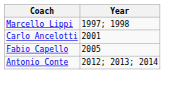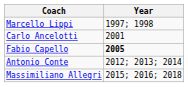Fabio Capello | Year: normal -> bold
+ row: Massimiliano Allegri | 2015; 2016; 2018
